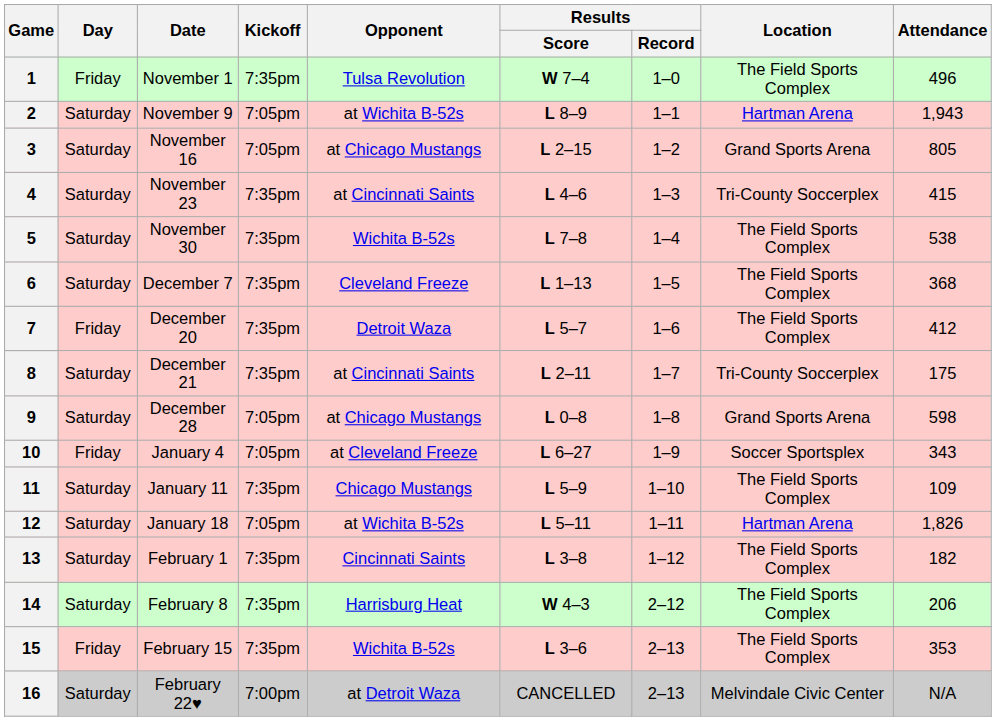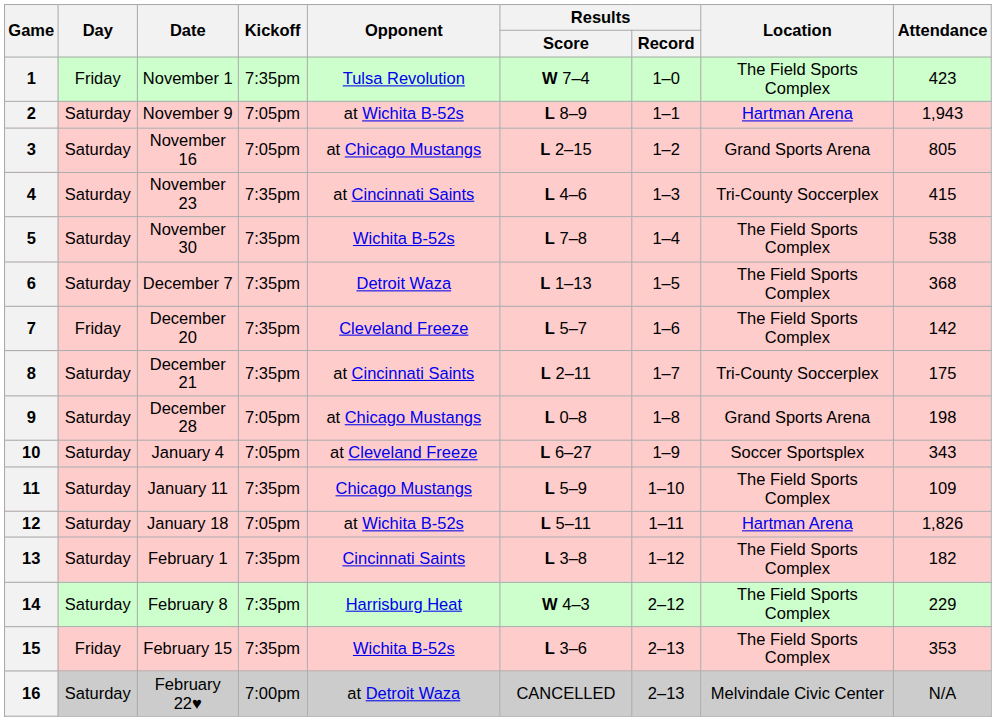1 | Attendance: 496 -> 423
6 | Opponent: Cleveland Freeze -> Detroit Waza
7 | Opponent: Detroit Waza -> Cleveland Freeze
7 | Attendance: 412 -> 142
9 | Attendance: 598 -> 198
10 | Day: Friday -> Saturday
14 | Attendance: 206 -> 229
